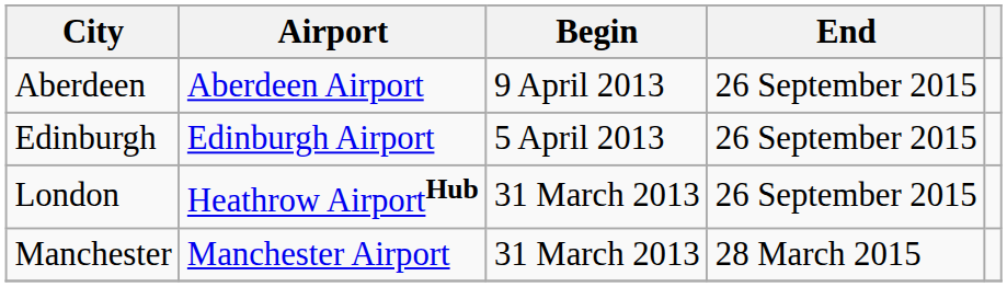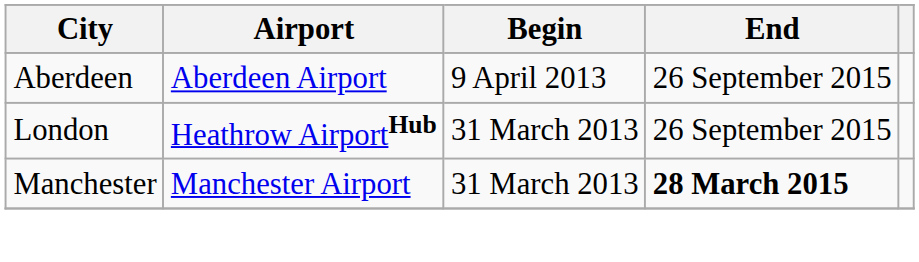- row: Edinburgh | Edinburgh Airport | 5 April 2013 | 26 September 2015
Manchester | End: normal -> bold
